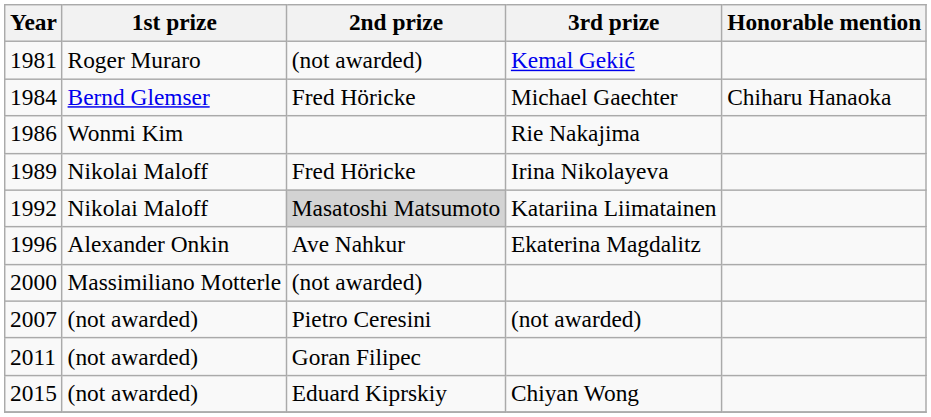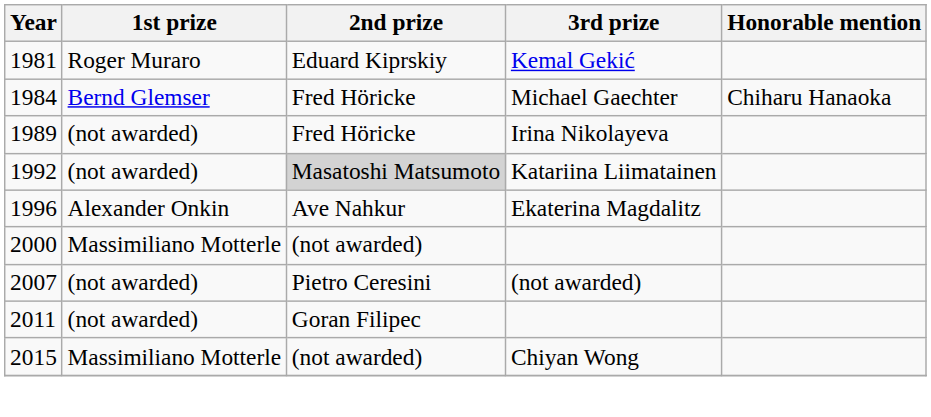Kemal Gekić | 2nd prize: (not awarded) -> Eduard Kiprskiy
- row: 1986 | Wonmi Kim | Rie Nakajima
Irina Nikolayeva | 1st prize: Nikolai Maloff -> (not awarded)
Katariina Liimatainen | 1st prize: Nikolai Maloff -> (not awarded)
Chiyan Wong | 1st prize: (not awarded) -> Massimiliano Motterle
Chiyan Wong | 2nd prize: Eduard Kiprskiy -> (not awarded)
